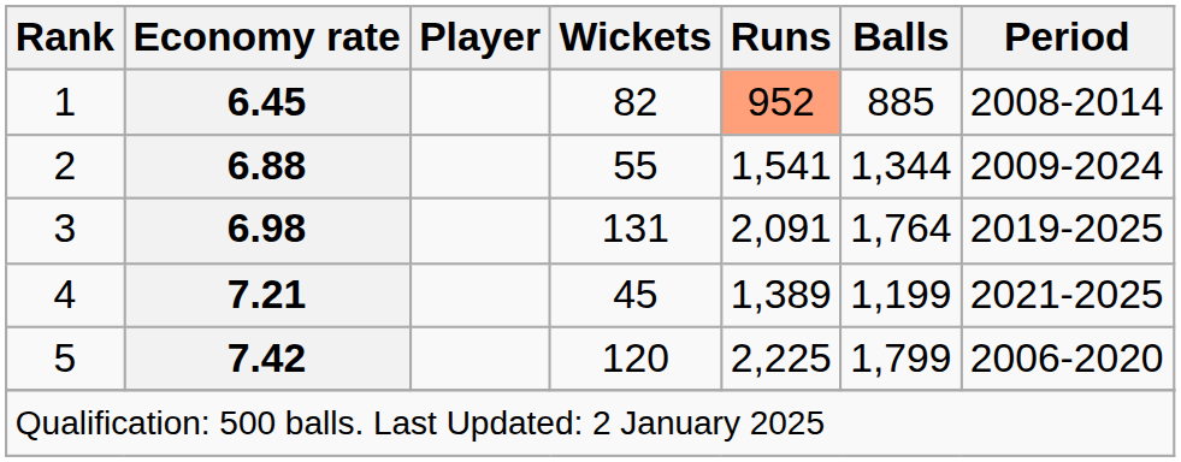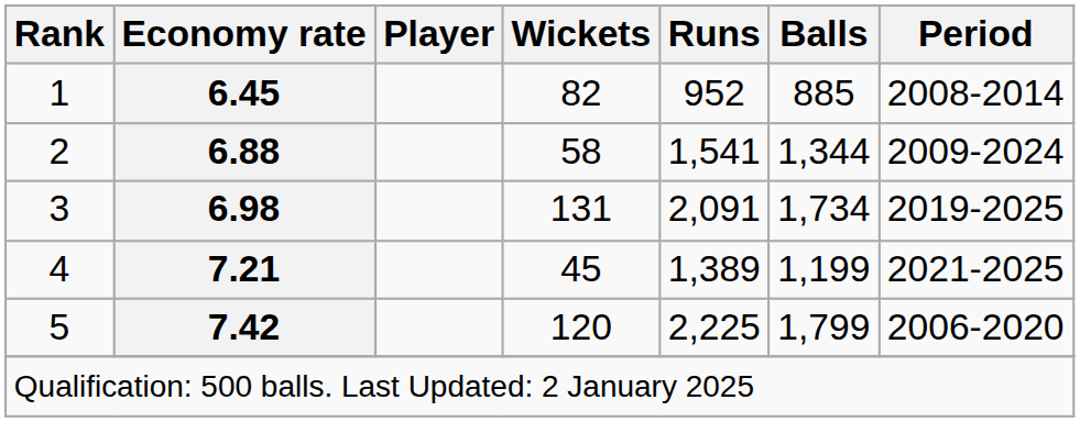1 | Runs: lightsalmon background -> no background
2 | Wickets: 55 -> 58
3 | Balls: 1,764 -> 1,734
